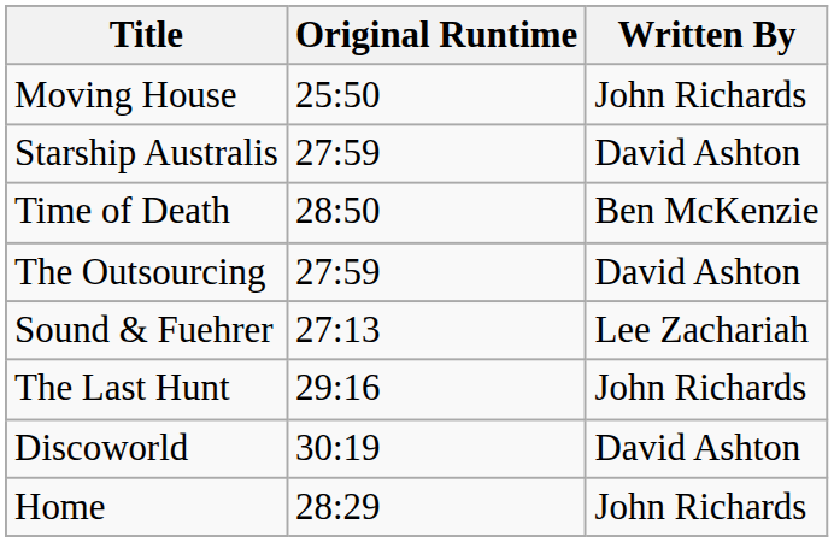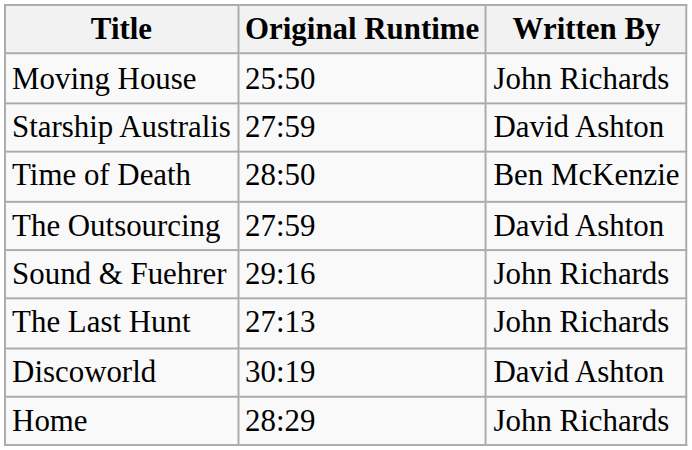Sound & Fuehrer | Original Runtime: 27:13 -> 29:16
Sound & Fuehrer | Written By: Lee Zachariah -> John Richards
The Last Hunt | Original Runtime: 29:16 -> 27:13
